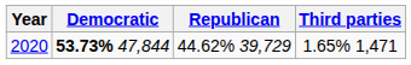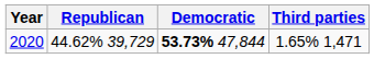columns swapped: Democratic <-> Republican
